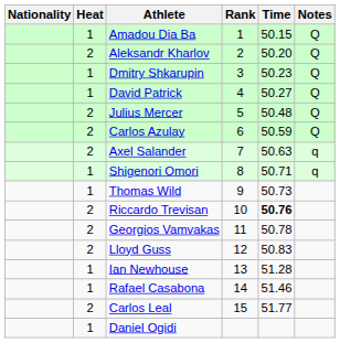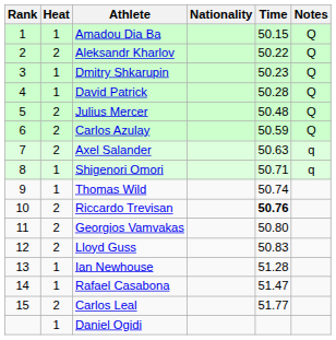columns swapped: Rank <-> Nationality
Aleksandr Kharlov | Time: 50.20 -> 50.22
David Patrick | Time: 50.27 -> 50.28
Thomas Wild | Time: 50.73 -> 50.74
Georgios Vamvakas | Time: 50.78 -> 50.80
Rafael Casabona | Time: 51.46 -> 51.47
